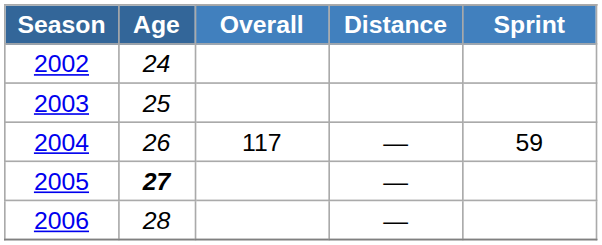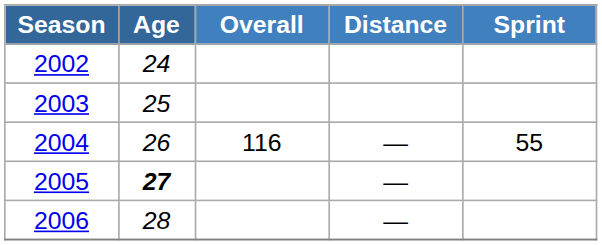2004 | Overall: 117 -> 116
2004 | Sprint: 59 -> 55
